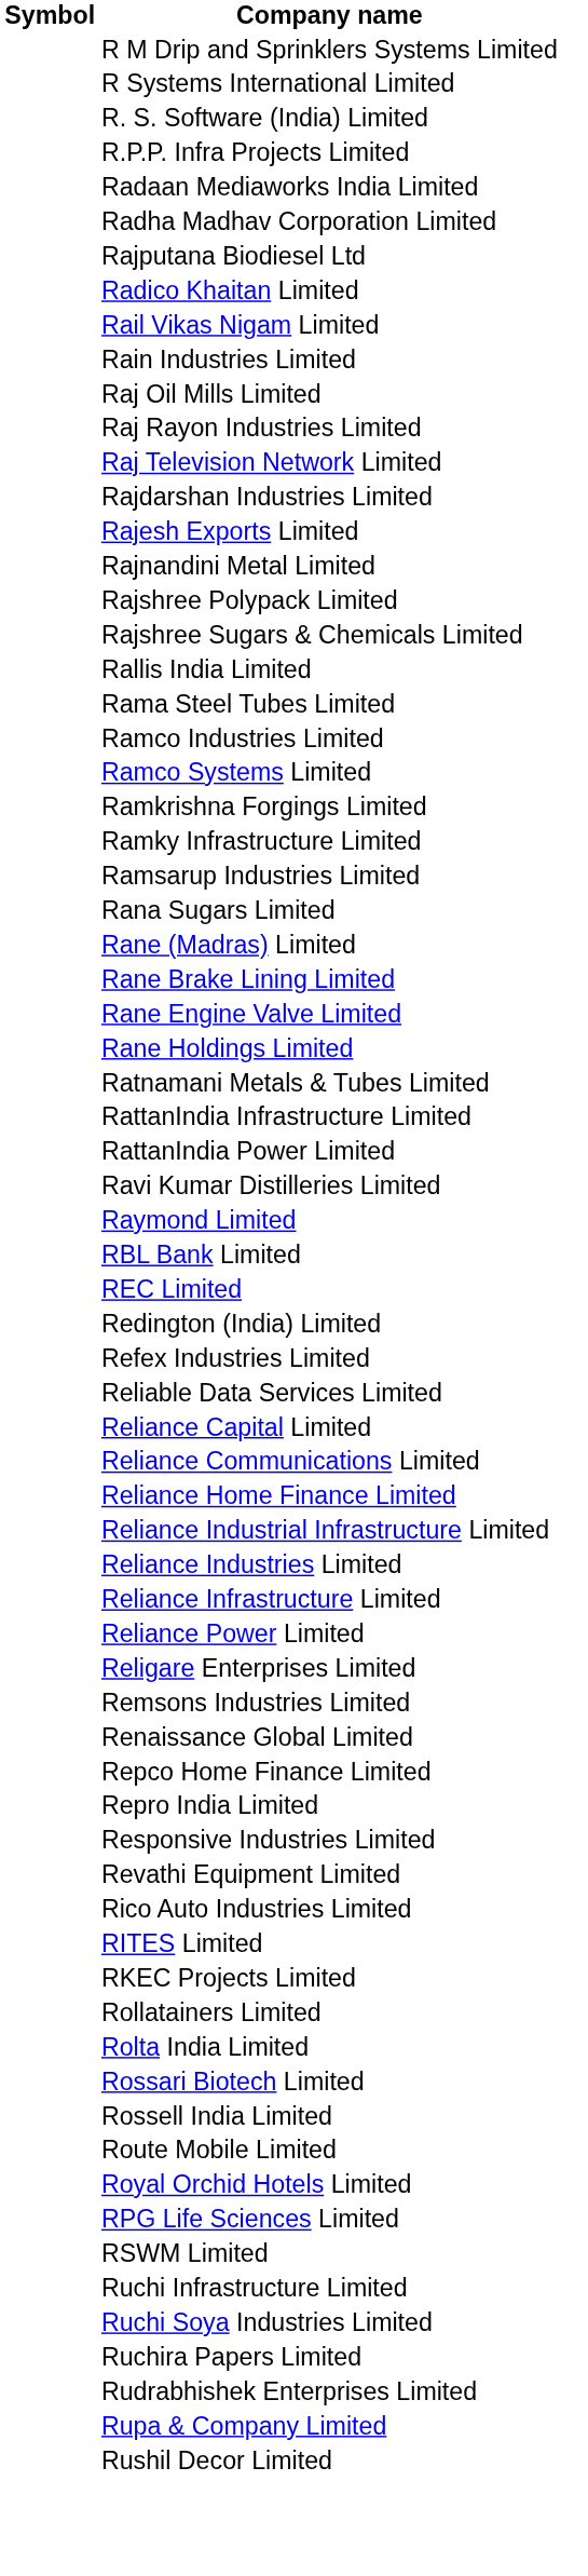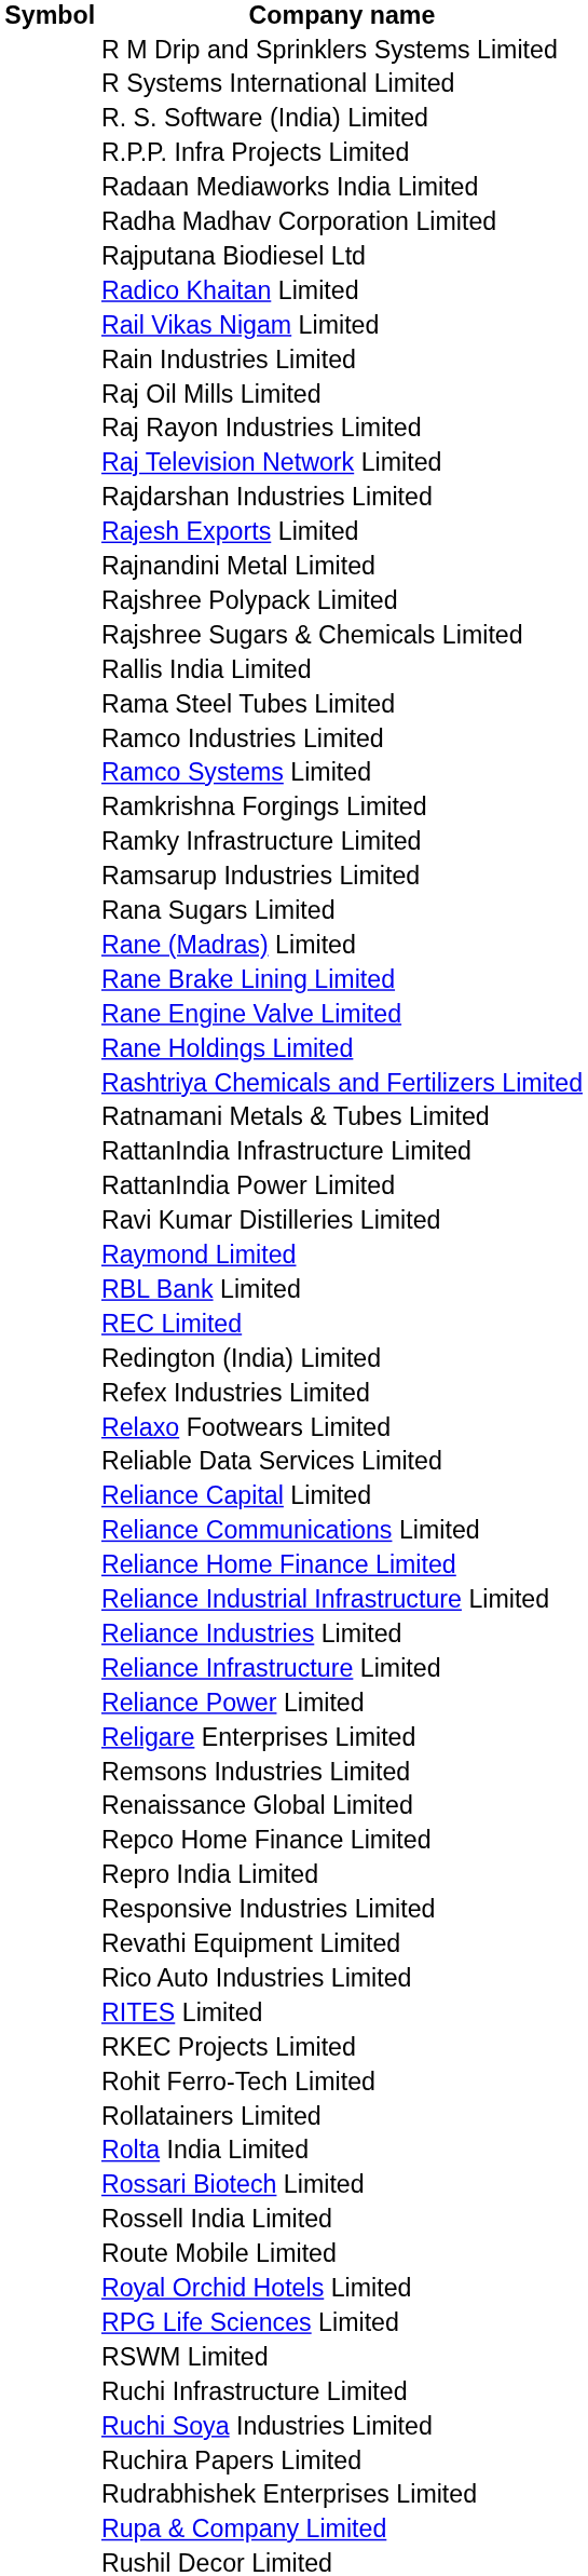+ row: Rashtriya Chemicals and Fertilizers Limited
+ row: Relaxo Footwears Limited
+ row: Rohit Ferro-Tech Limited
